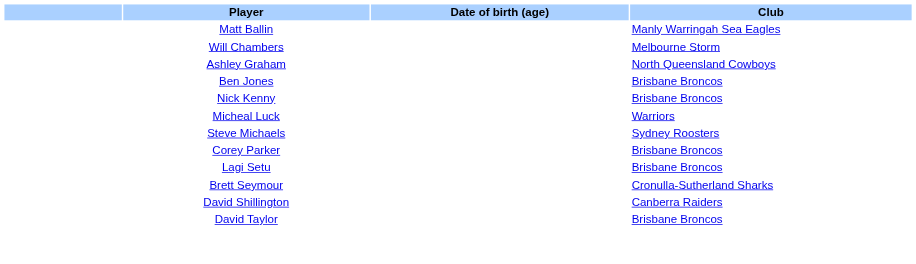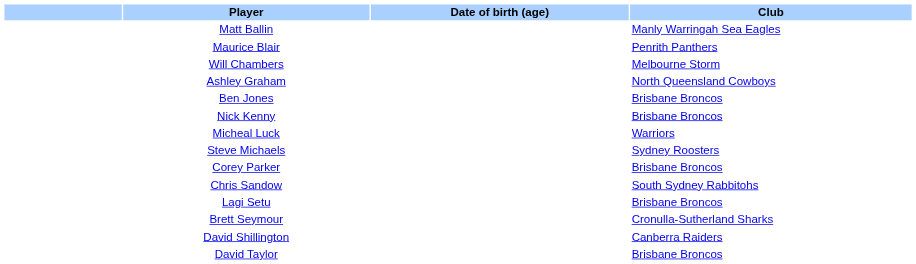+ row: Maurice Blair | Penrith Panthers
+ row: Chris Sandow | South Sydney Rabbitohs
